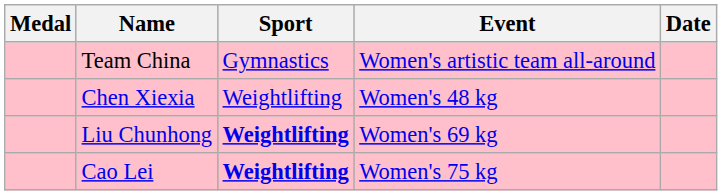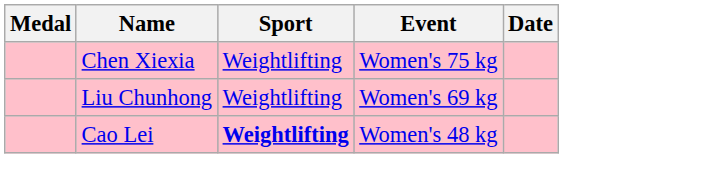- row: Team China | Gymnastics | Women's artistic team all-around
Chen Xiexia | Event: Women's 48 kg -> Women's 75 kg
Liu Chunhong | Sport: bold -> normal
Cao Lei | Event: Women's 75 kg -> Women's 48 kg
